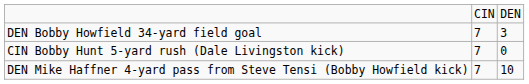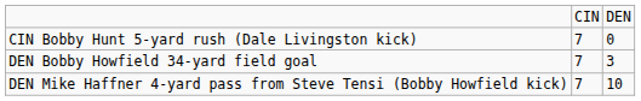rows swapped: CIN Bobby Hunt 5-yard rush (Dale Livingston kick) <-> DEN Bobby Howfield 34-yard field goal
